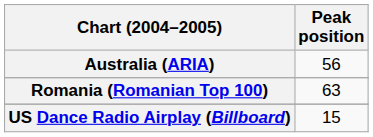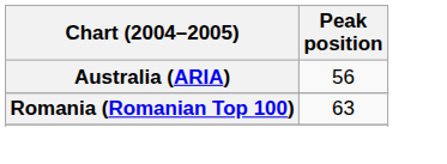- row: US Dance Radio Airplay (Billboard) | 15
